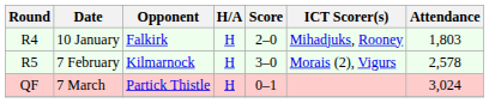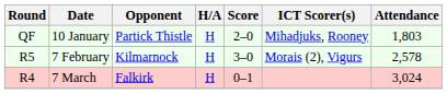10 January | Round: R4 -> QF
10 January | Opponent: Falkirk -> Partick Thistle
7 March | Round: QF -> R4
7 March | Opponent: Partick Thistle -> Falkirk
